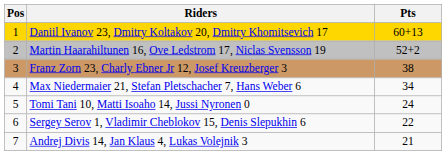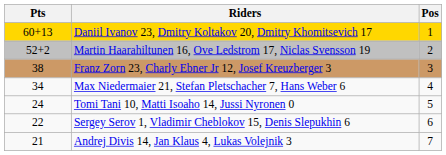columns swapped: Pos <-> Pts
